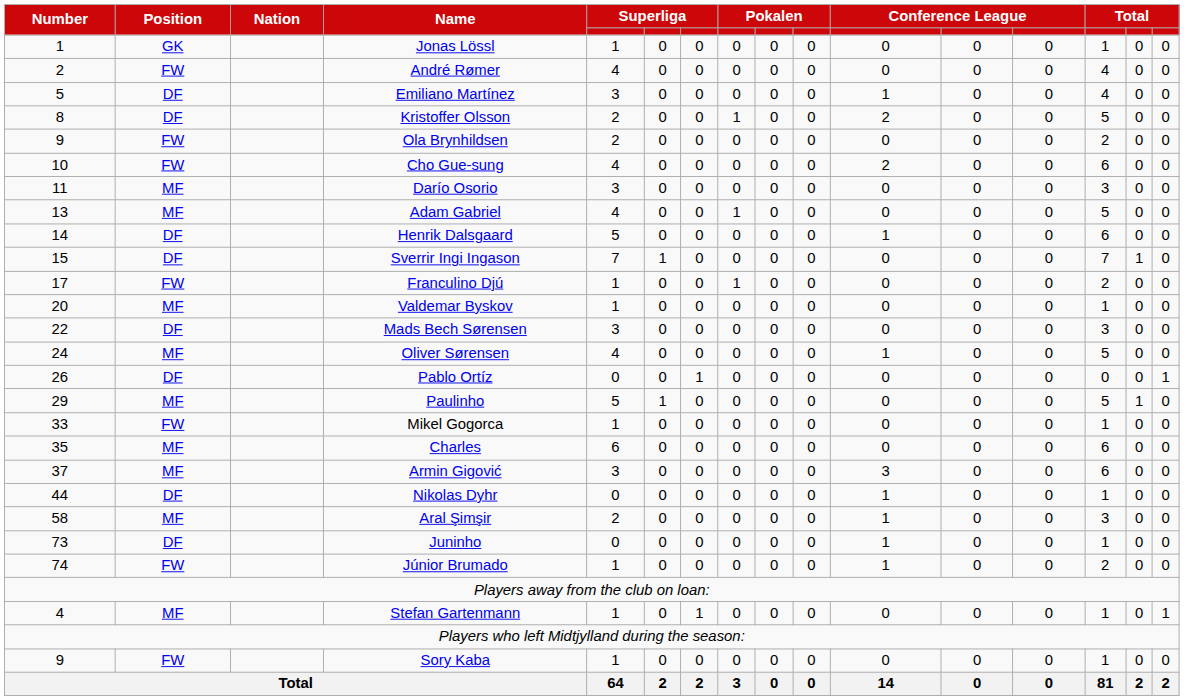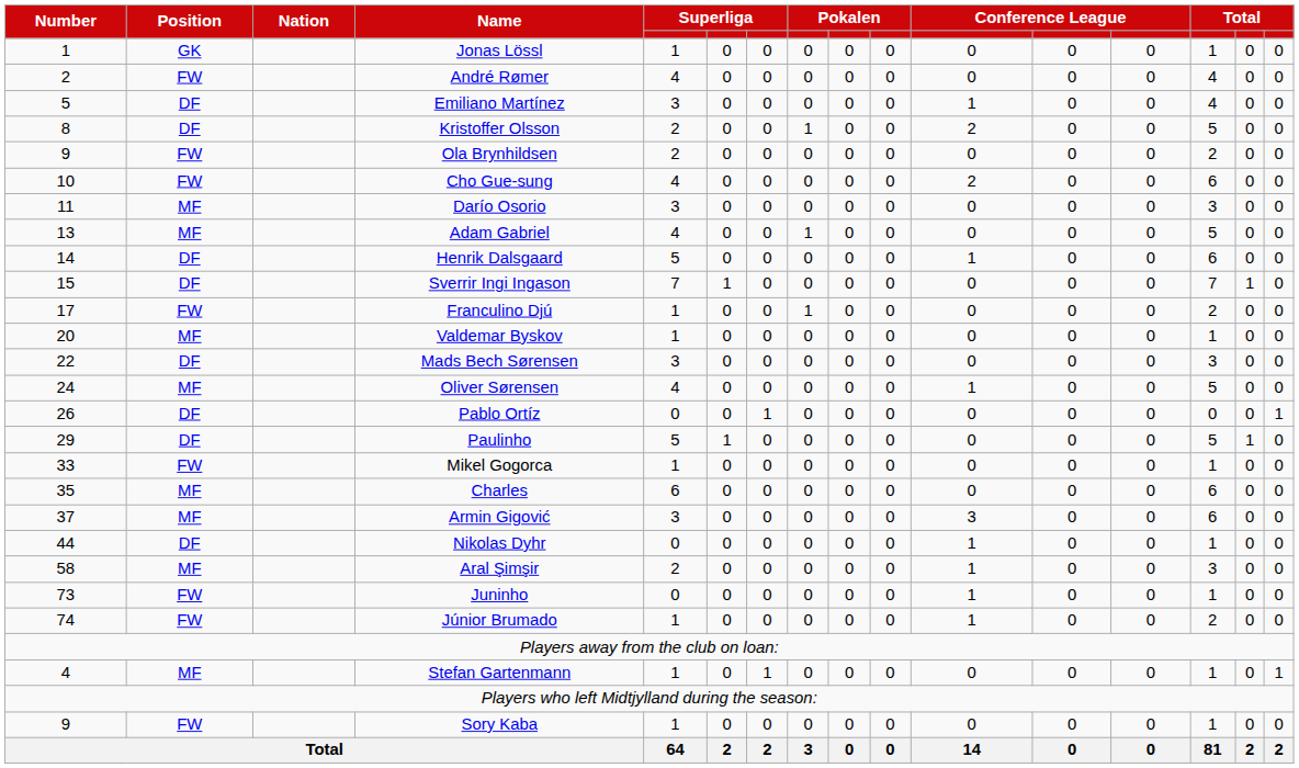Paulinho | Position: MF -> DF
Juninho | Position: DF -> FW
